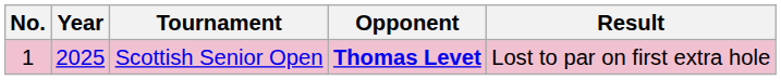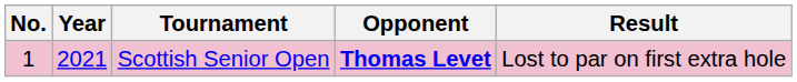Scottish Senior Open | Year: 2025 -> 2021
